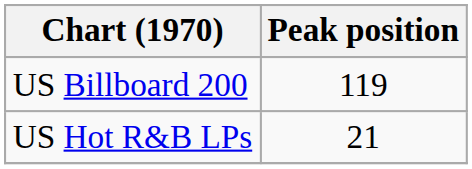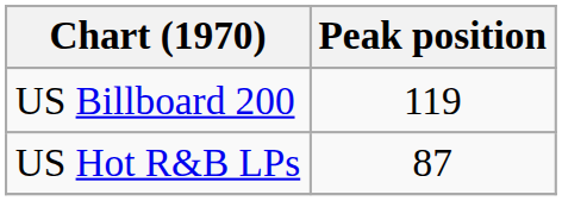US Hot R&B LPs | Peak position: 21 -> 87
